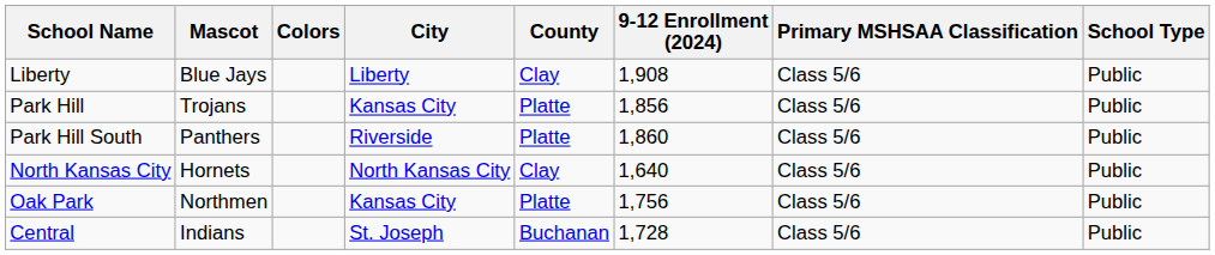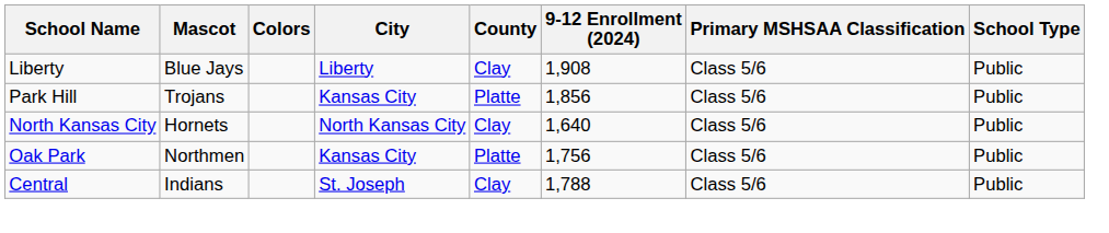- row: Park Hill South | Panthers | Riverside | Platte | 1,860 | Class 5/6 | Public
Central | County: Buchanan -> Clay
Central | 9-12 Enrollment (2024): 1,728 -> 1,788
